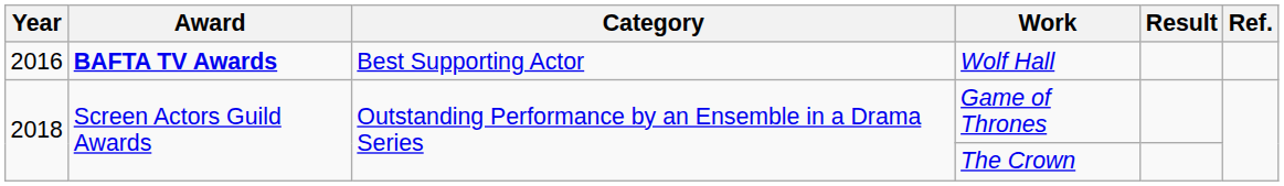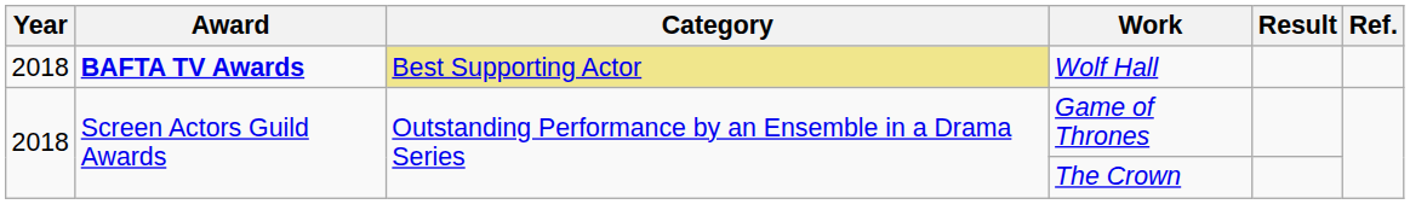Wolf Hall | Year: 2016 -> 2018
Wolf Hall | Category: no background -> khaki background
